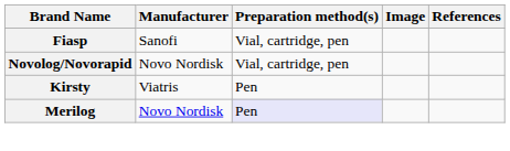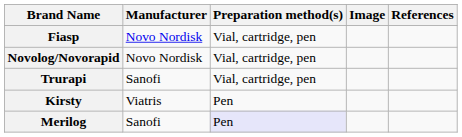Fiasp | Manufacturer: Sanofi -> Novo Nordisk
+ row: Trurapi | Sanofi | Vial, cartridge, pen
Merilog | Manufacturer: Novo Nordisk -> Sanofi
